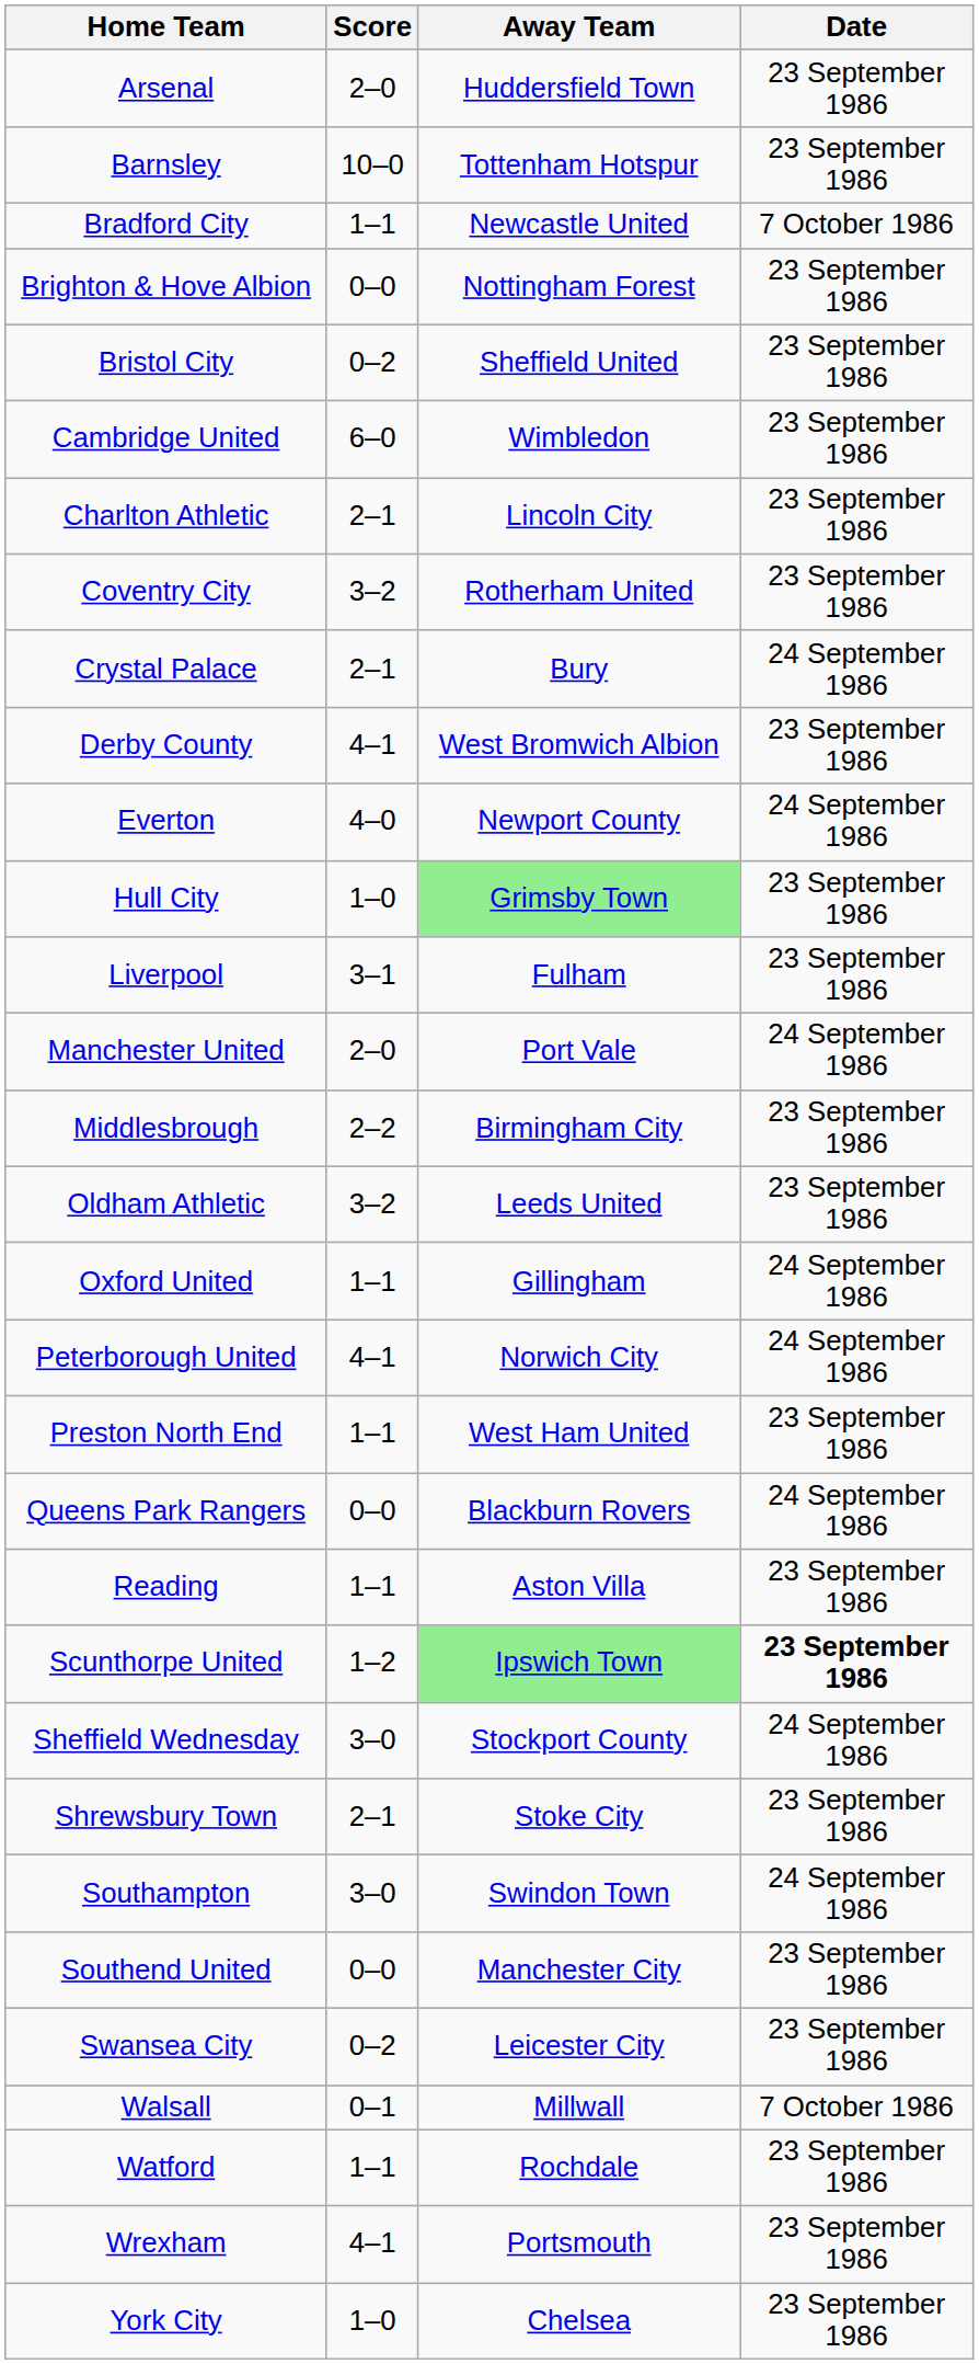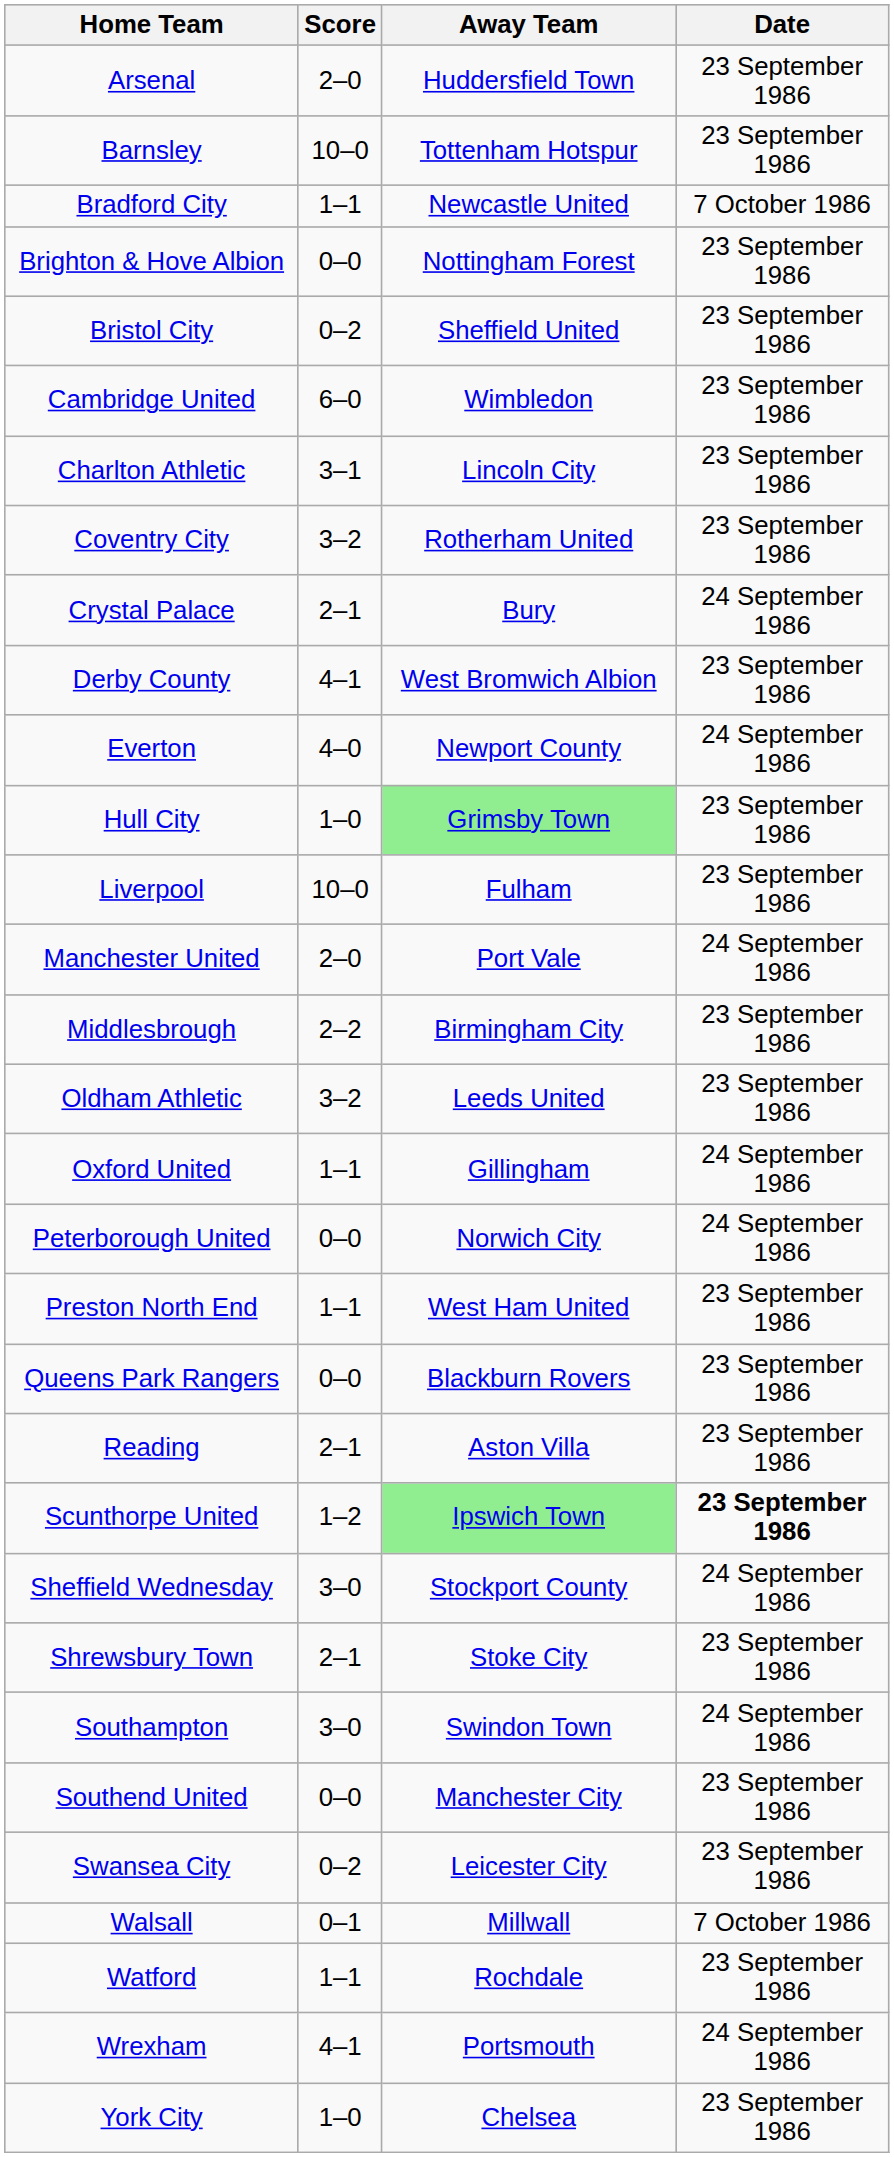Charlton Athletic | Score: 2–1 -> 3–1
Liverpool | Score: 3–1 -> 10–0
Peterborough United | Score: 4–1 -> 0–0
Queens Park Rangers | Date: 24 September 1986 -> 23 September 1986
Reading | Score: 1–1 -> 2–1
Wrexham | Date: 23 September 1986 -> 24 September 1986
